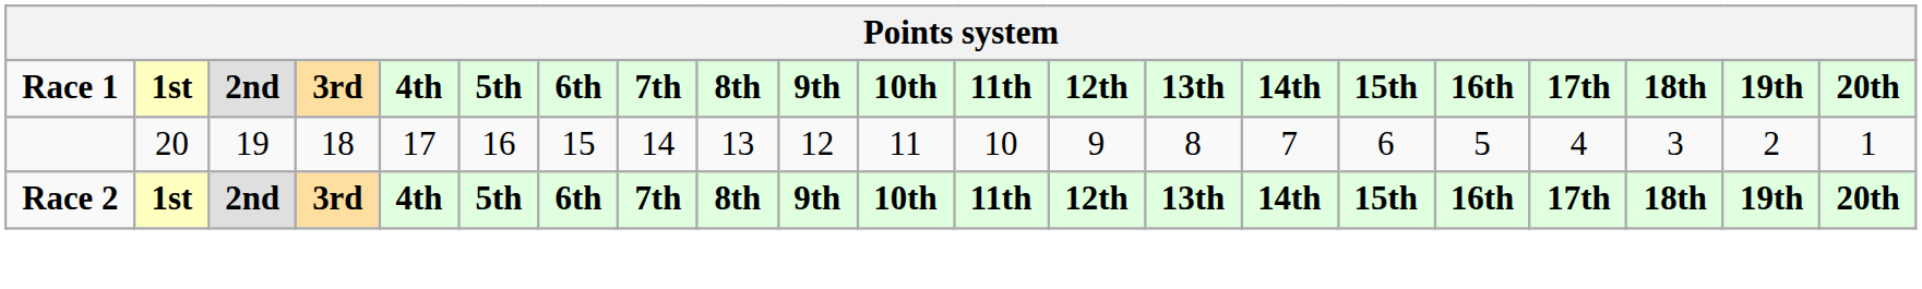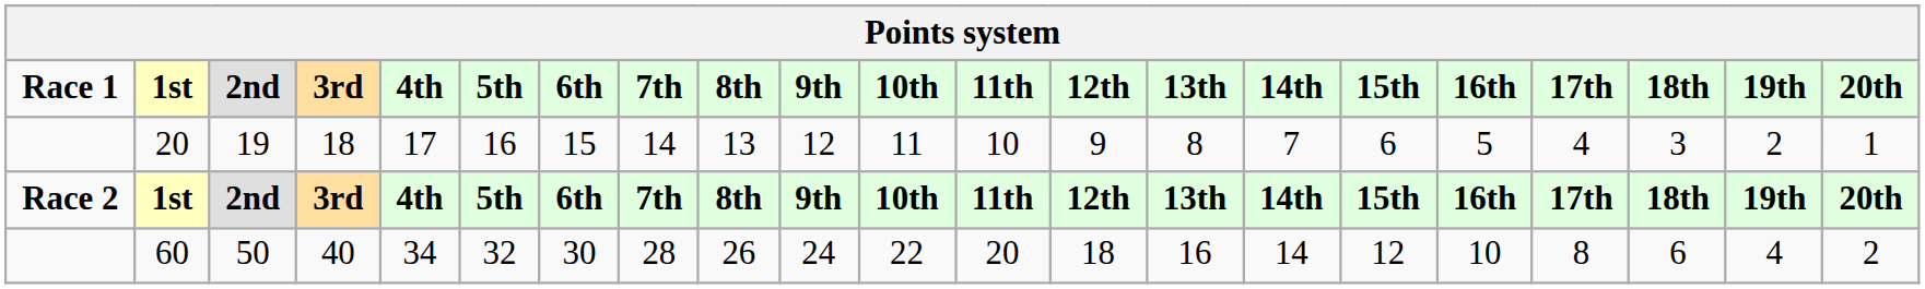+ row: 60 | 50 | 40 | 34 | 32 | 30 | 28 | 26 | 24 | 22 | 20 | 18 | 16 | 14 | 12 | 10 | 8 | 6 | 4 | 2
